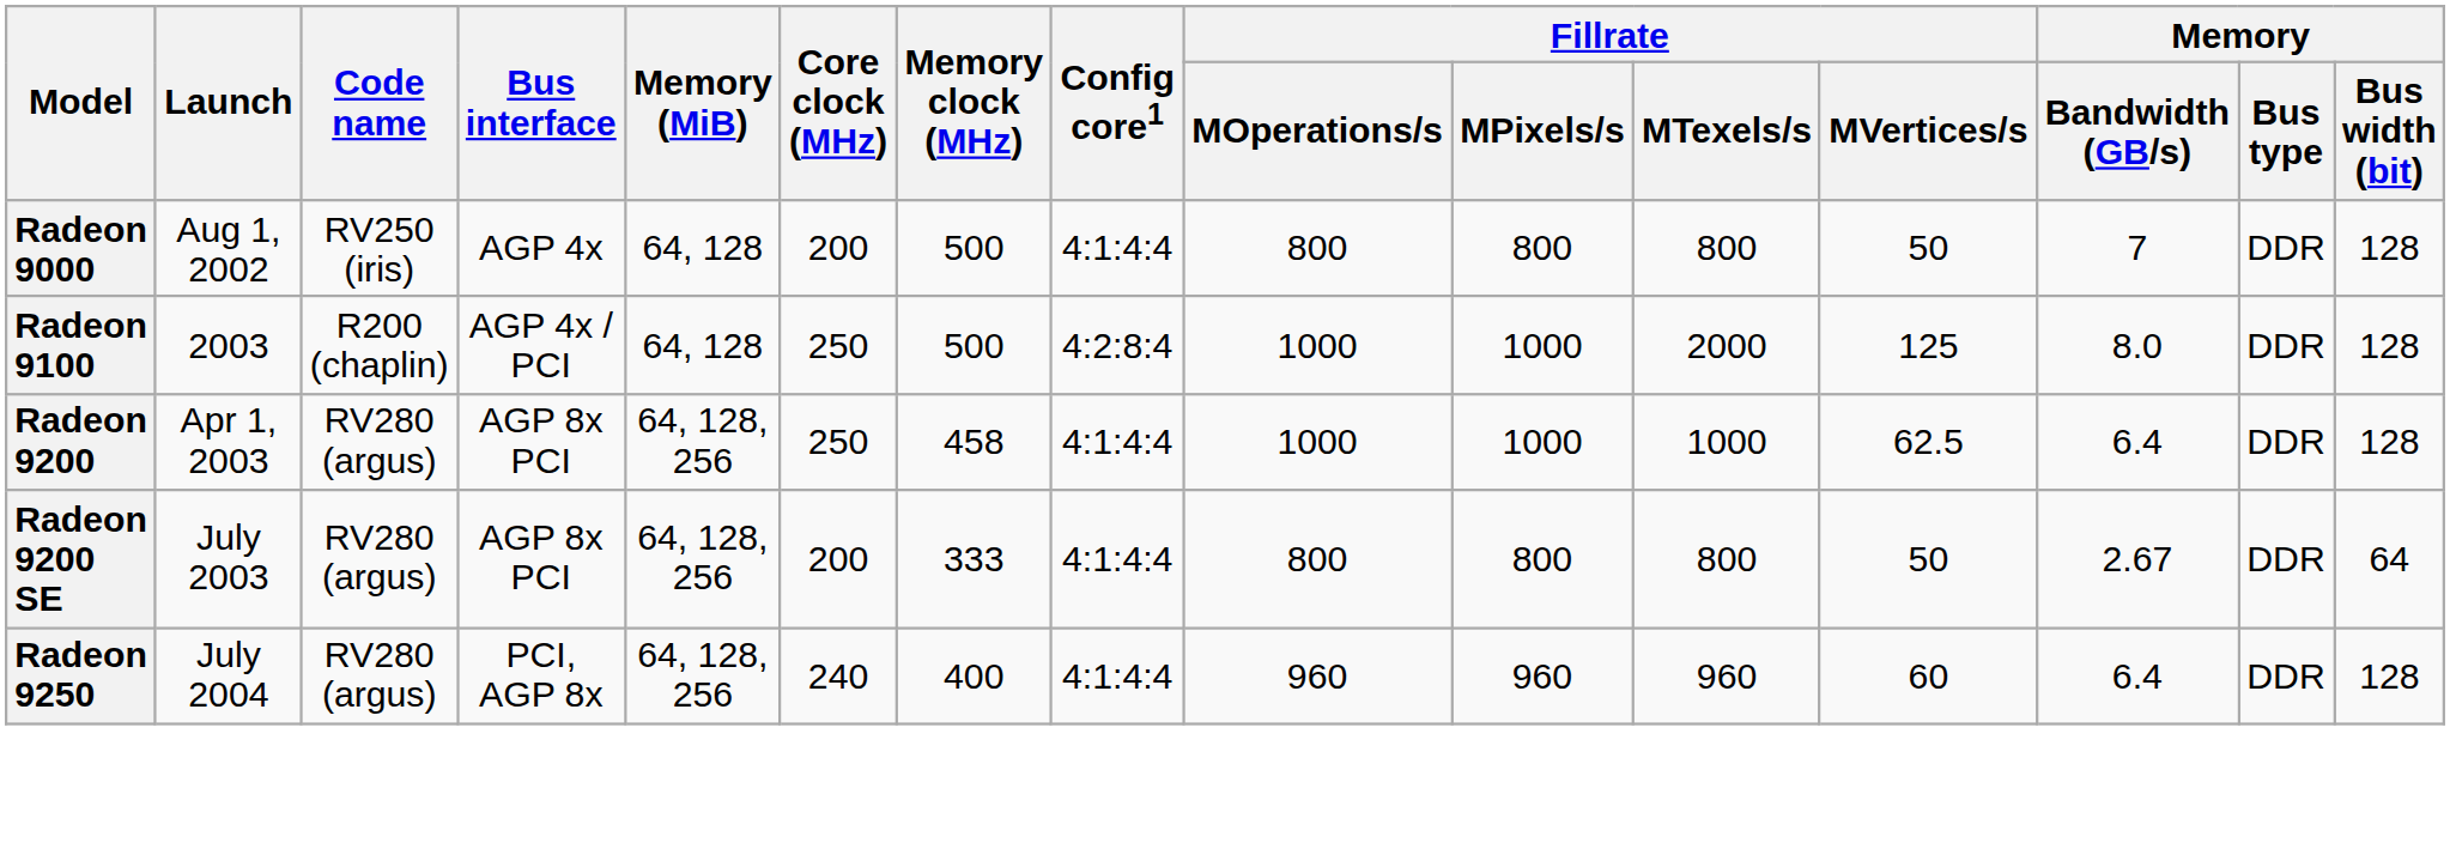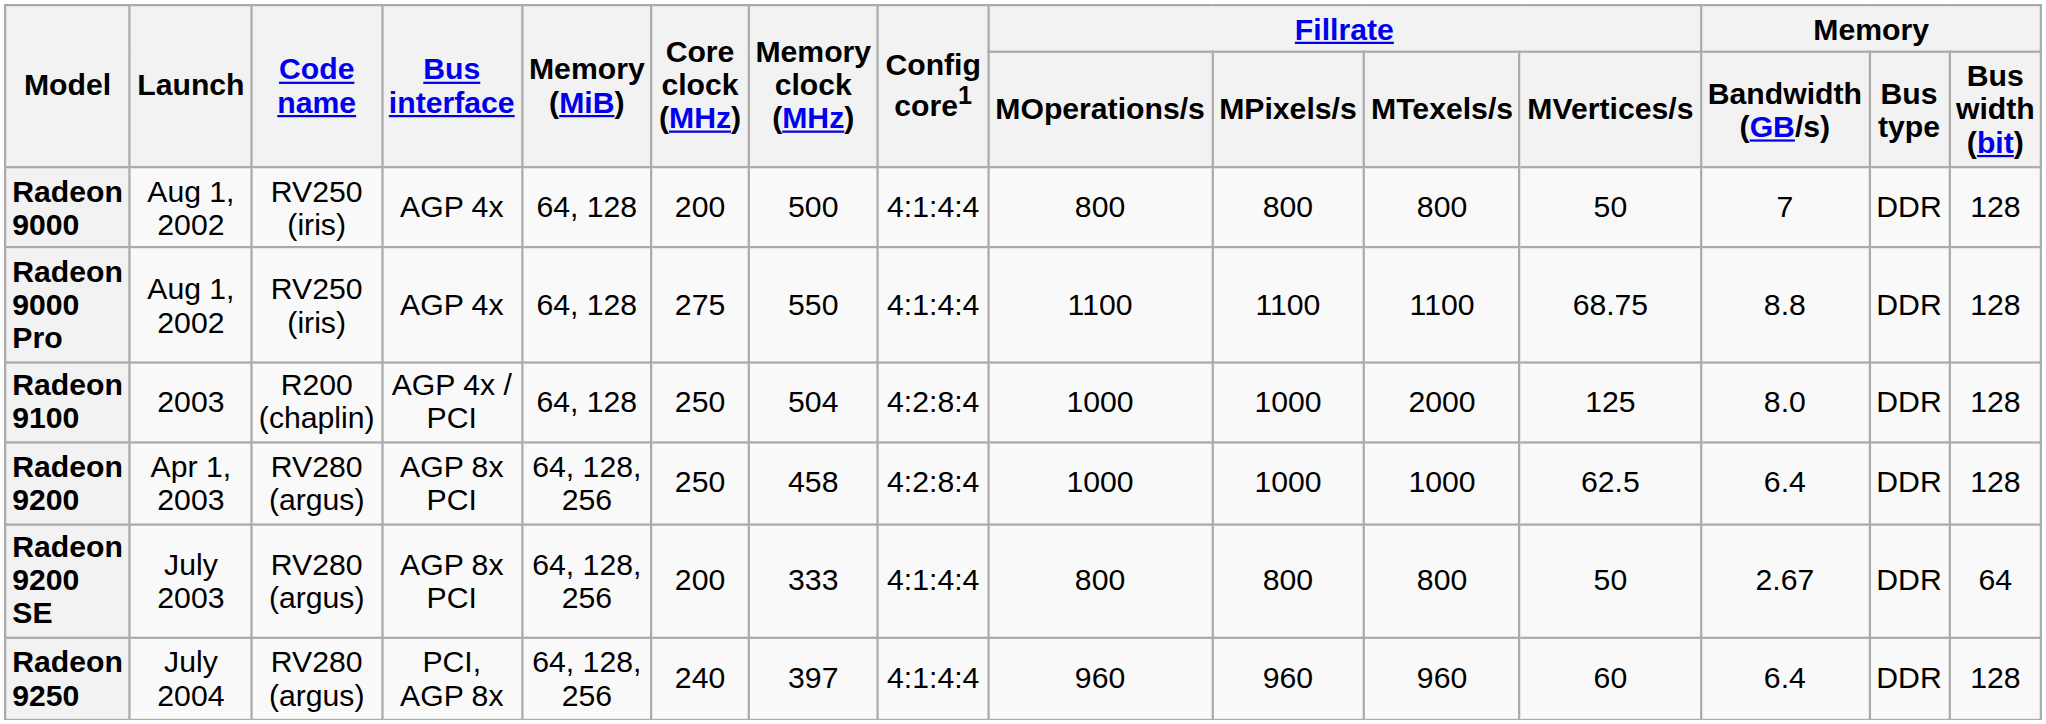+ row: Radeon 9000 Pro | Aug 1, 2002 | RV250 (iris) | AGP 4x | 64, 128 | 275 | 550 | 4:1:4:4 | 1100 | 1100 | 1100 | 68.75 | 8.8 | DDR | 128
Radeon 9100 | Memory clock (MHz): 500 -> 504
Radeon 9200 | Config core1: 4:1:4:4 -> 4:2:8:4
Radeon 9250 | Memory clock (MHz): 400 -> 397
